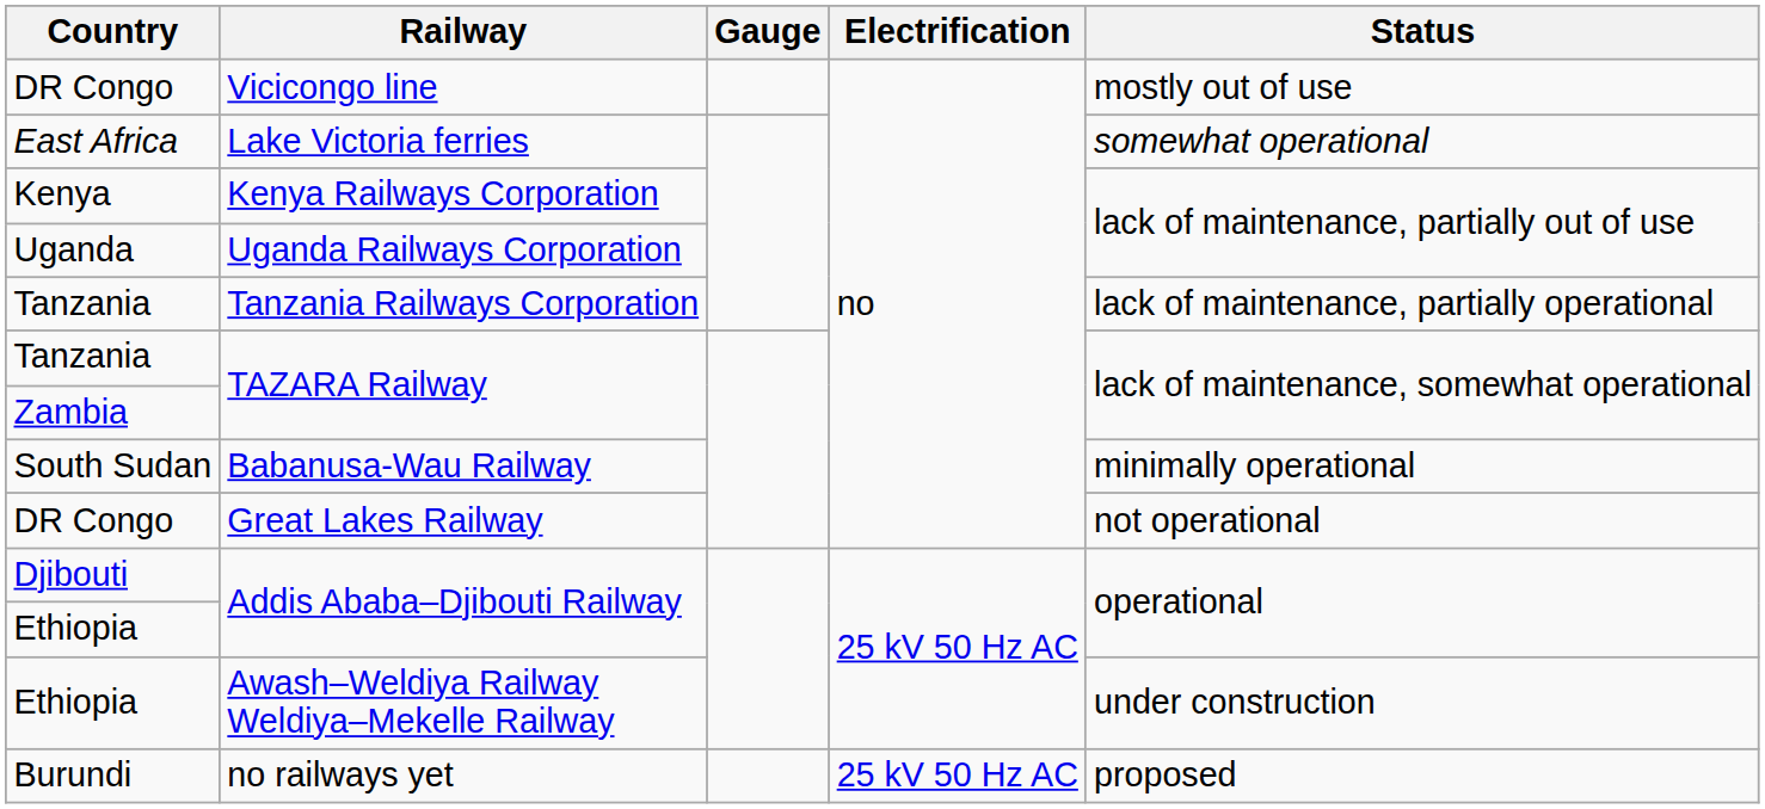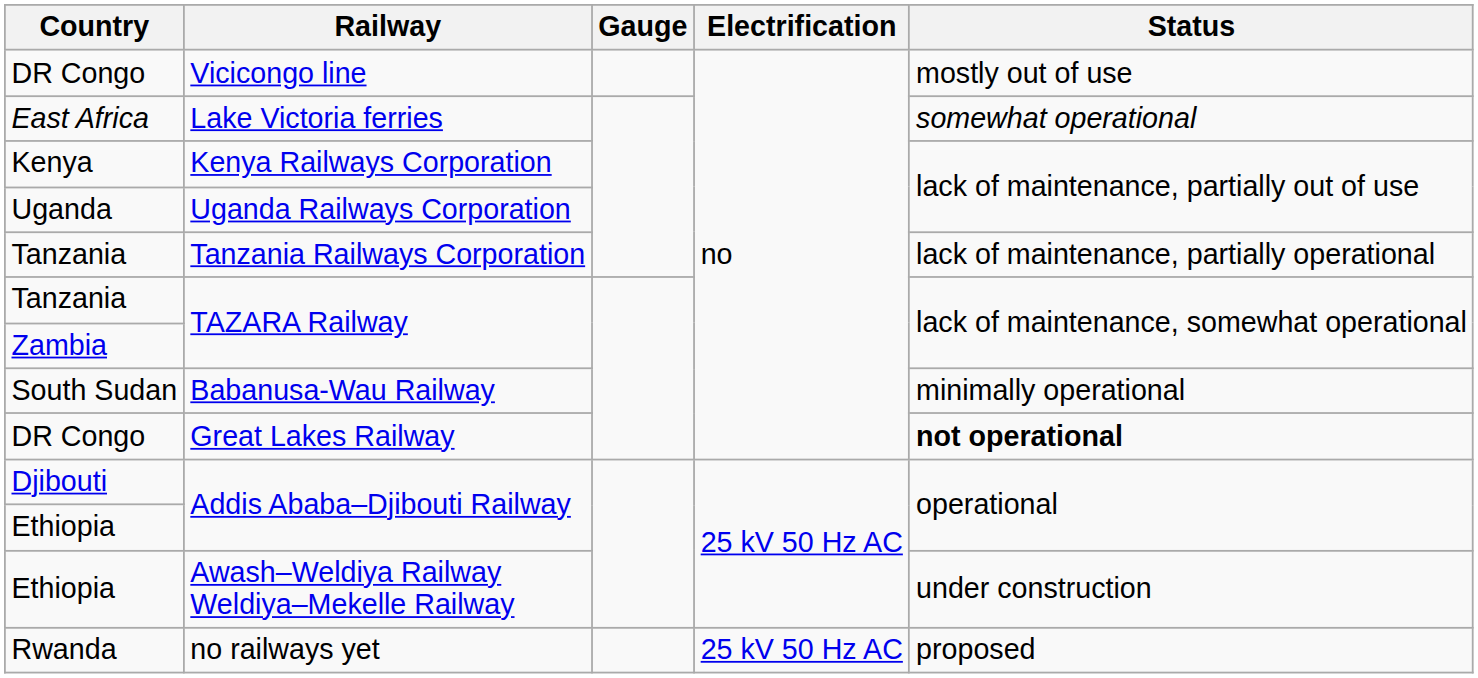DR Congo / Great Lakes Railway | Status: normal -> bold
- row: Burundi | no railways yet | 25 kV 50 Hz AC | proposed
+ row: Rwanda | no railways yet | 25 kV 50 Hz AC | proposed
